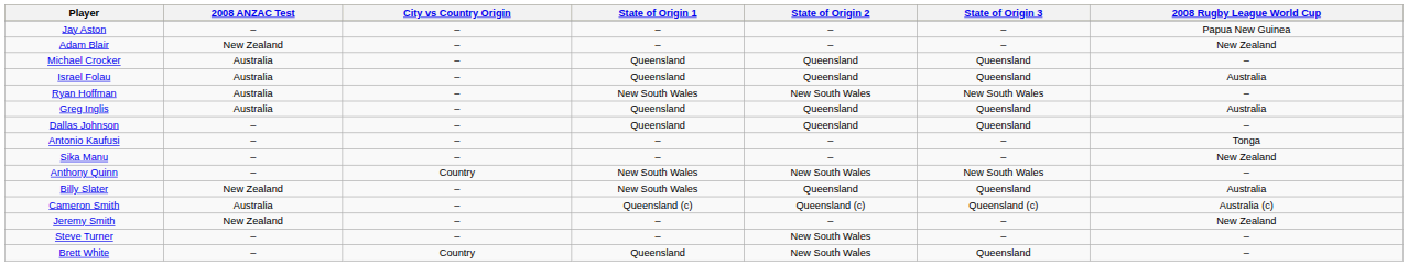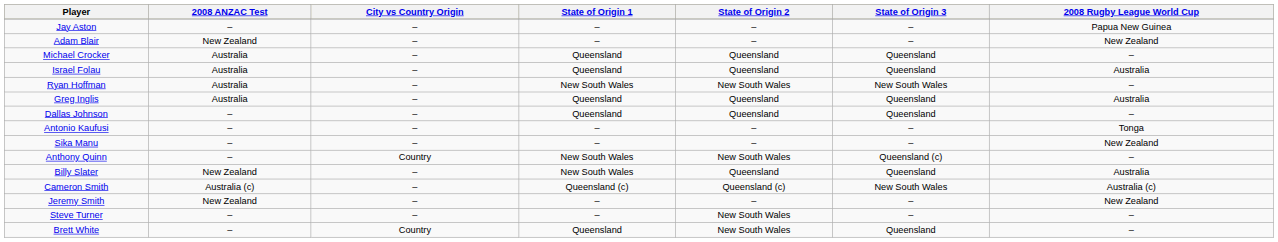Anthony Quinn | State of Origin 3: New South Wales -> Queensland (c)
Cameron Smith | 2008 ANZAC Test: Australia -> Australia (c)
Cameron Smith | State of Origin 3: Queensland (c) -> New South Wales
